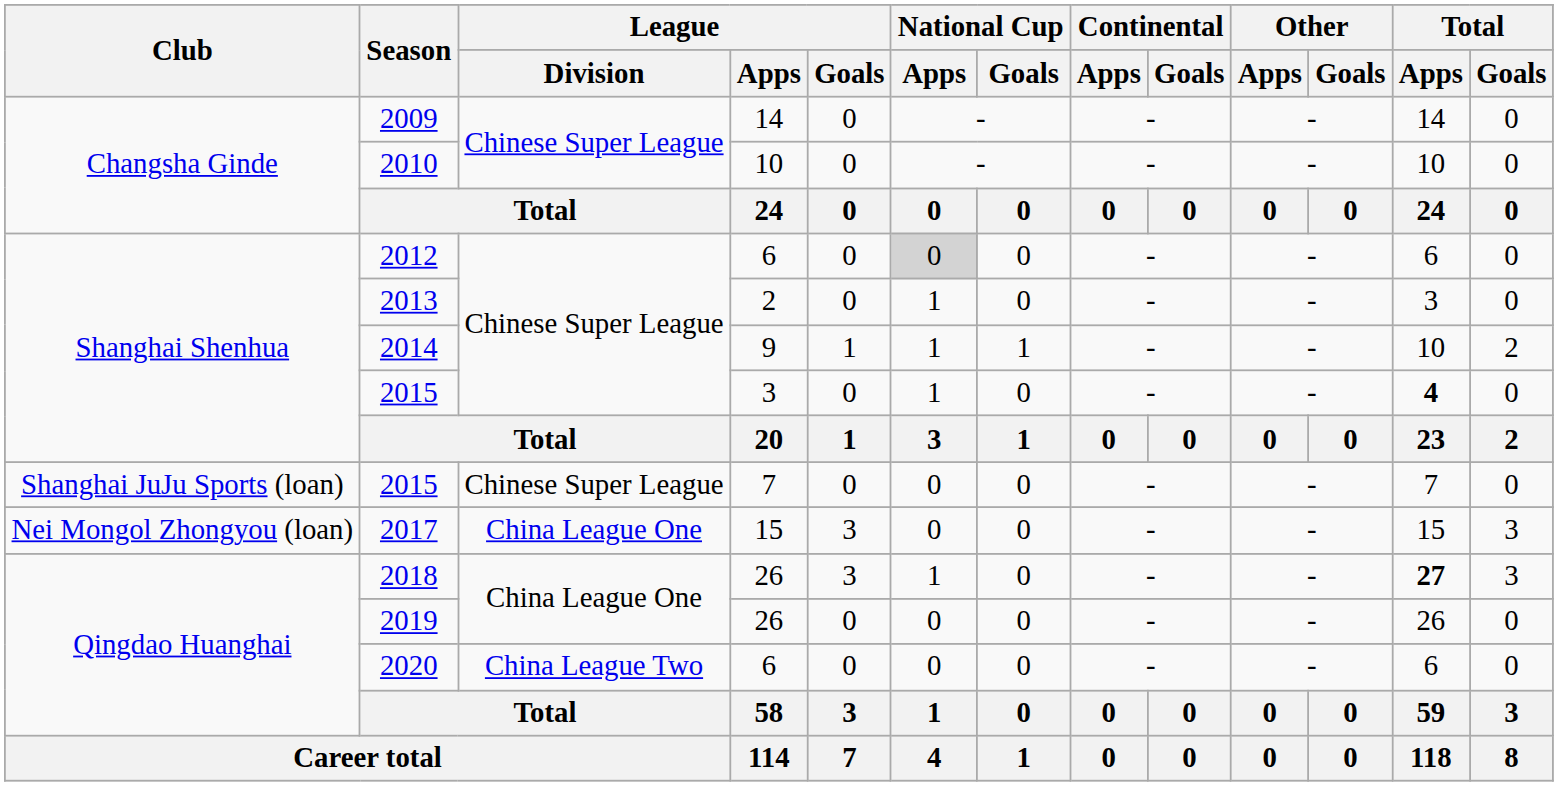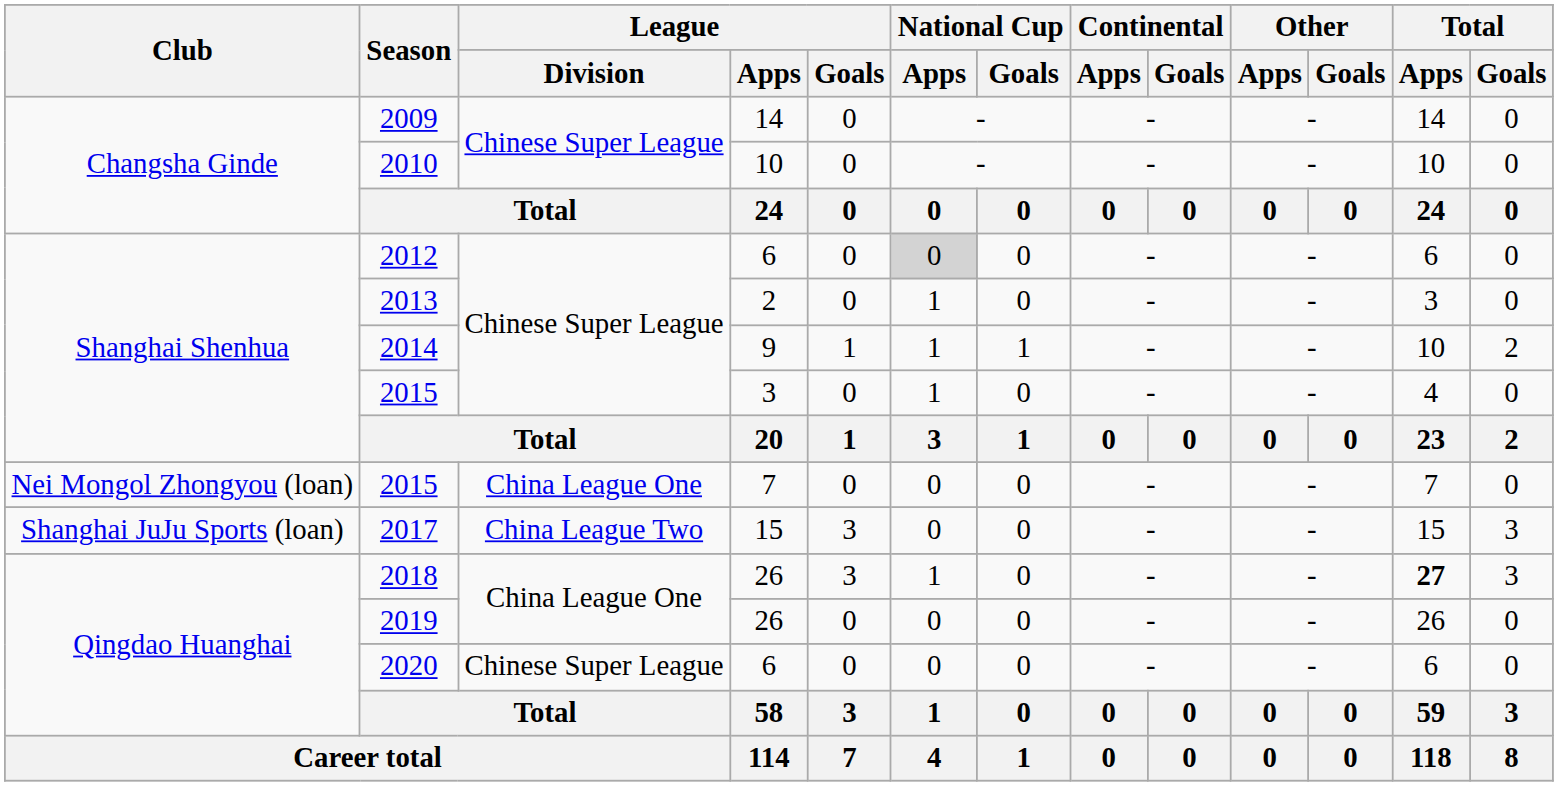2015 / 3 | Total / Apps: bold -> normal
2015 / 7 | Club: Shanghai JuJu Sports (loan) -> Nei Mongol Zhongyou (loan)
2015 / 7 | League / Division: Chinese Super League -> China League One
2017 | Club: Nei Mongol Zhongyou (loan) -> Shanghai JuJu Sports (loan)
2017 | League / Division: China League One -> China League Two
2020 | League / Division: China League Two -> Chinese Super League
